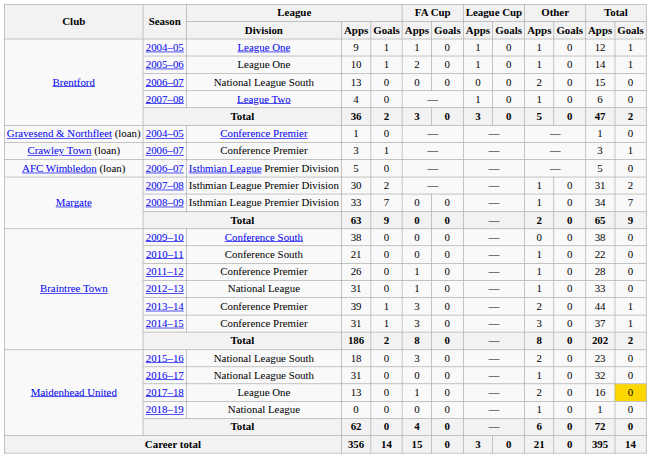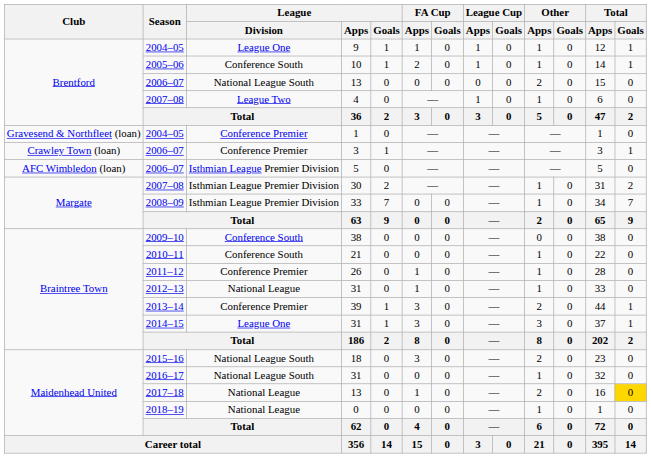10 | League / Division: League One -> Conference South
2014–15 / 31 | League / Division: Conference Premier -> League One
2017–18 / 13 | League / Division: League One -> National League
